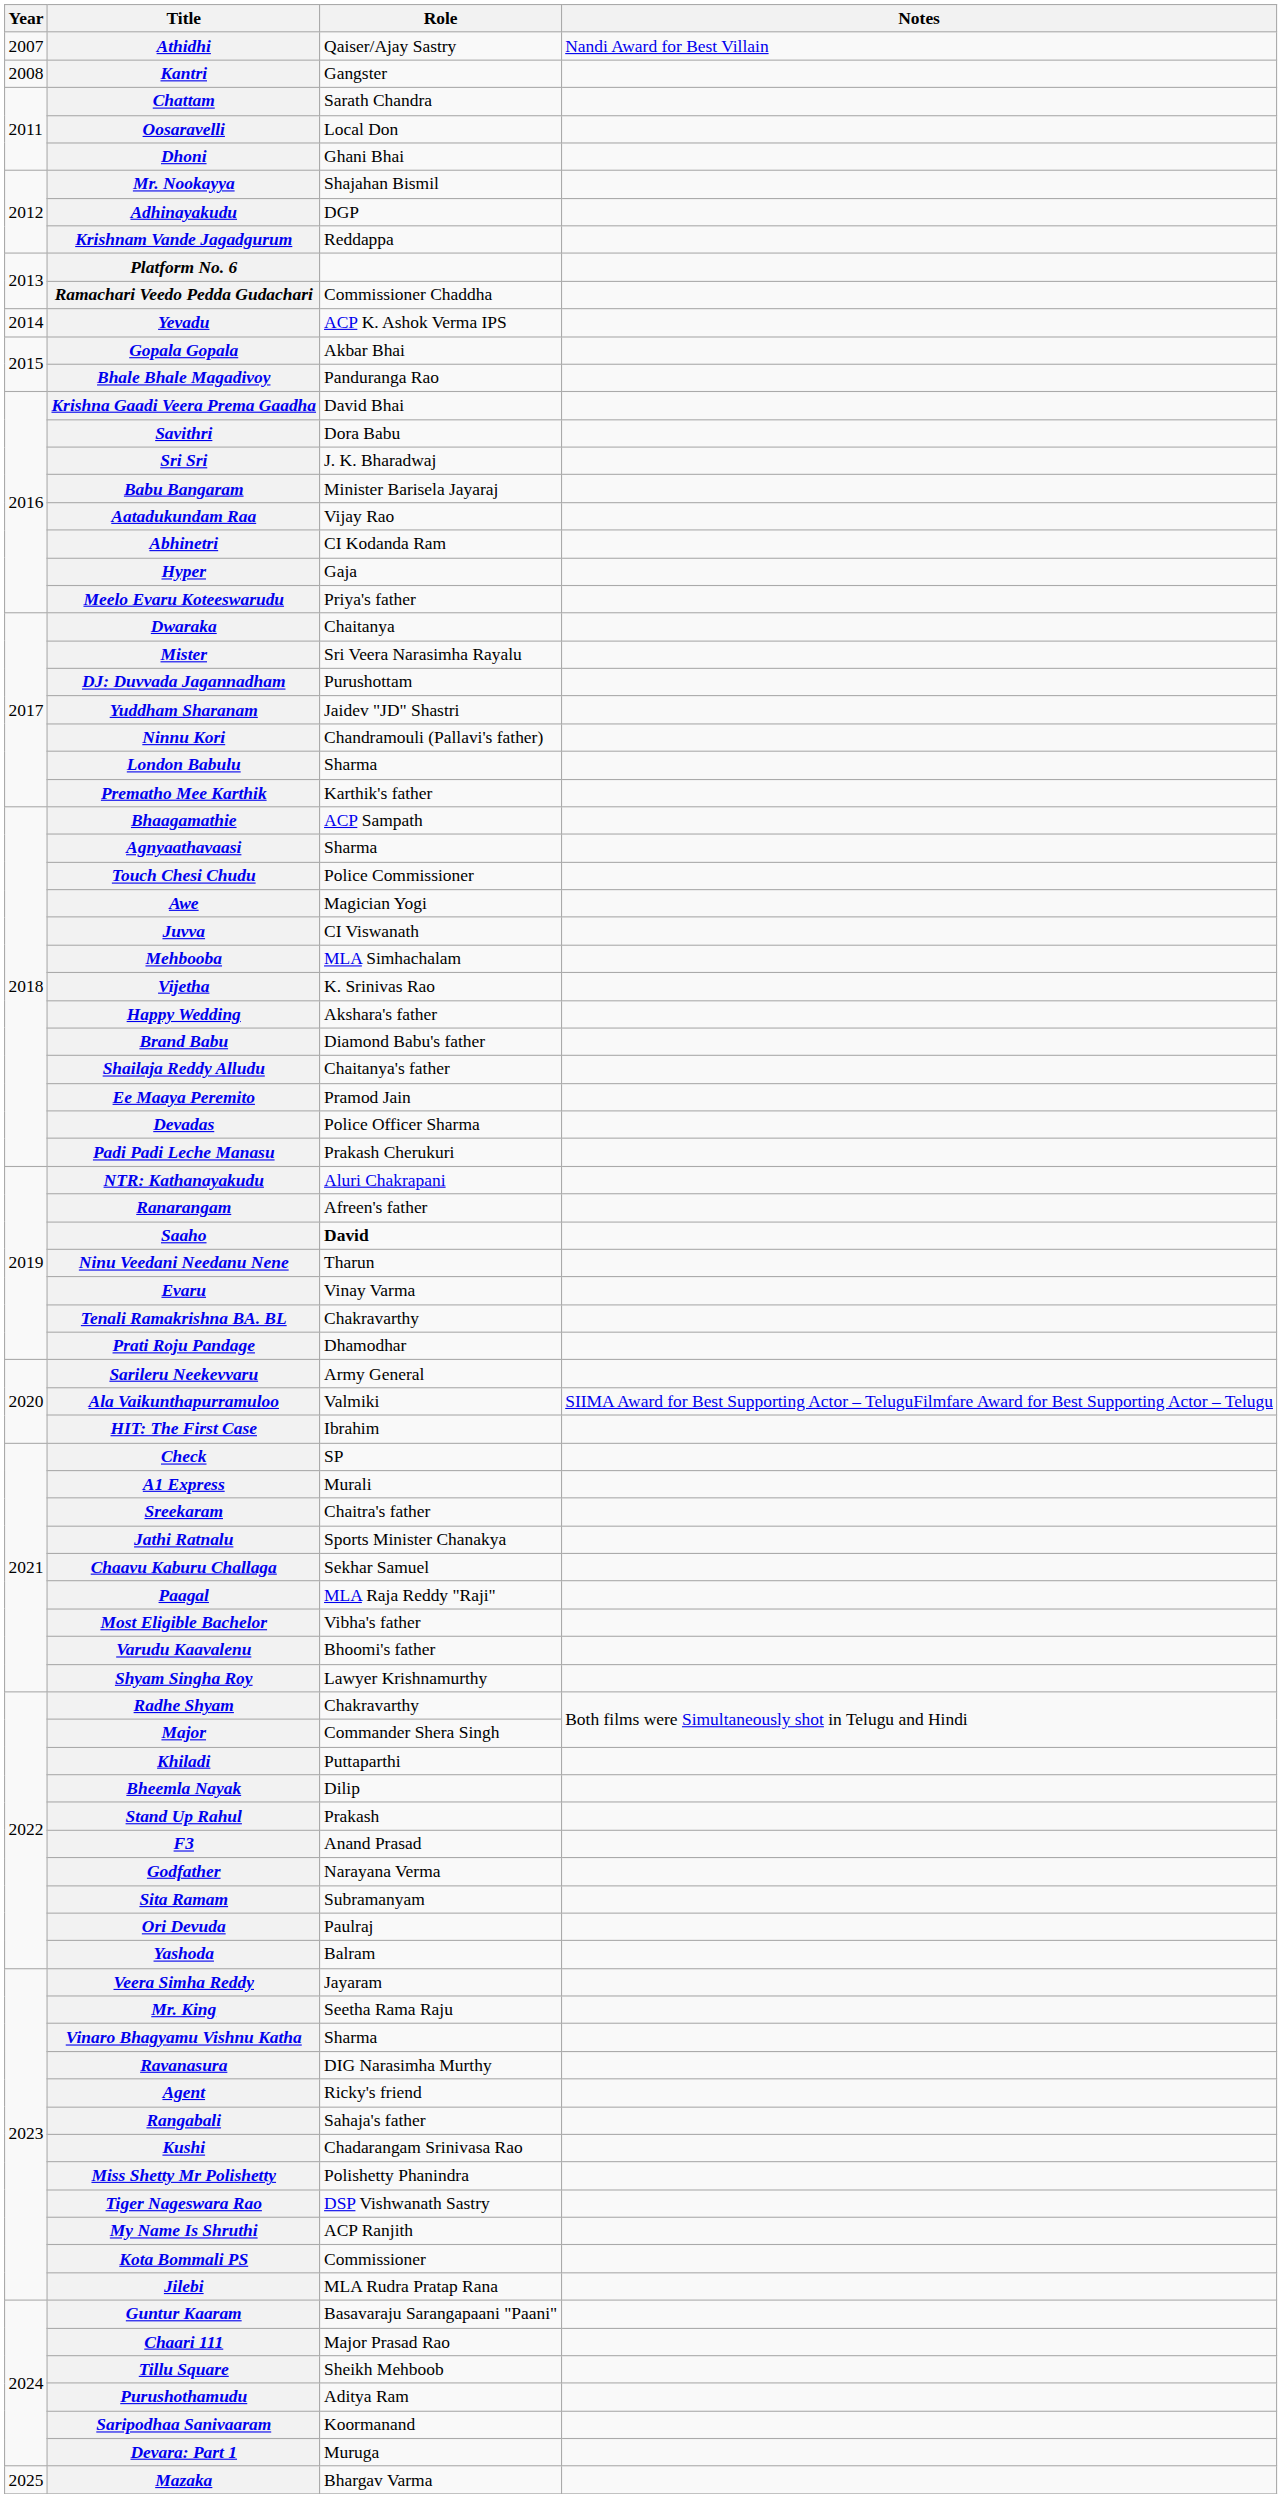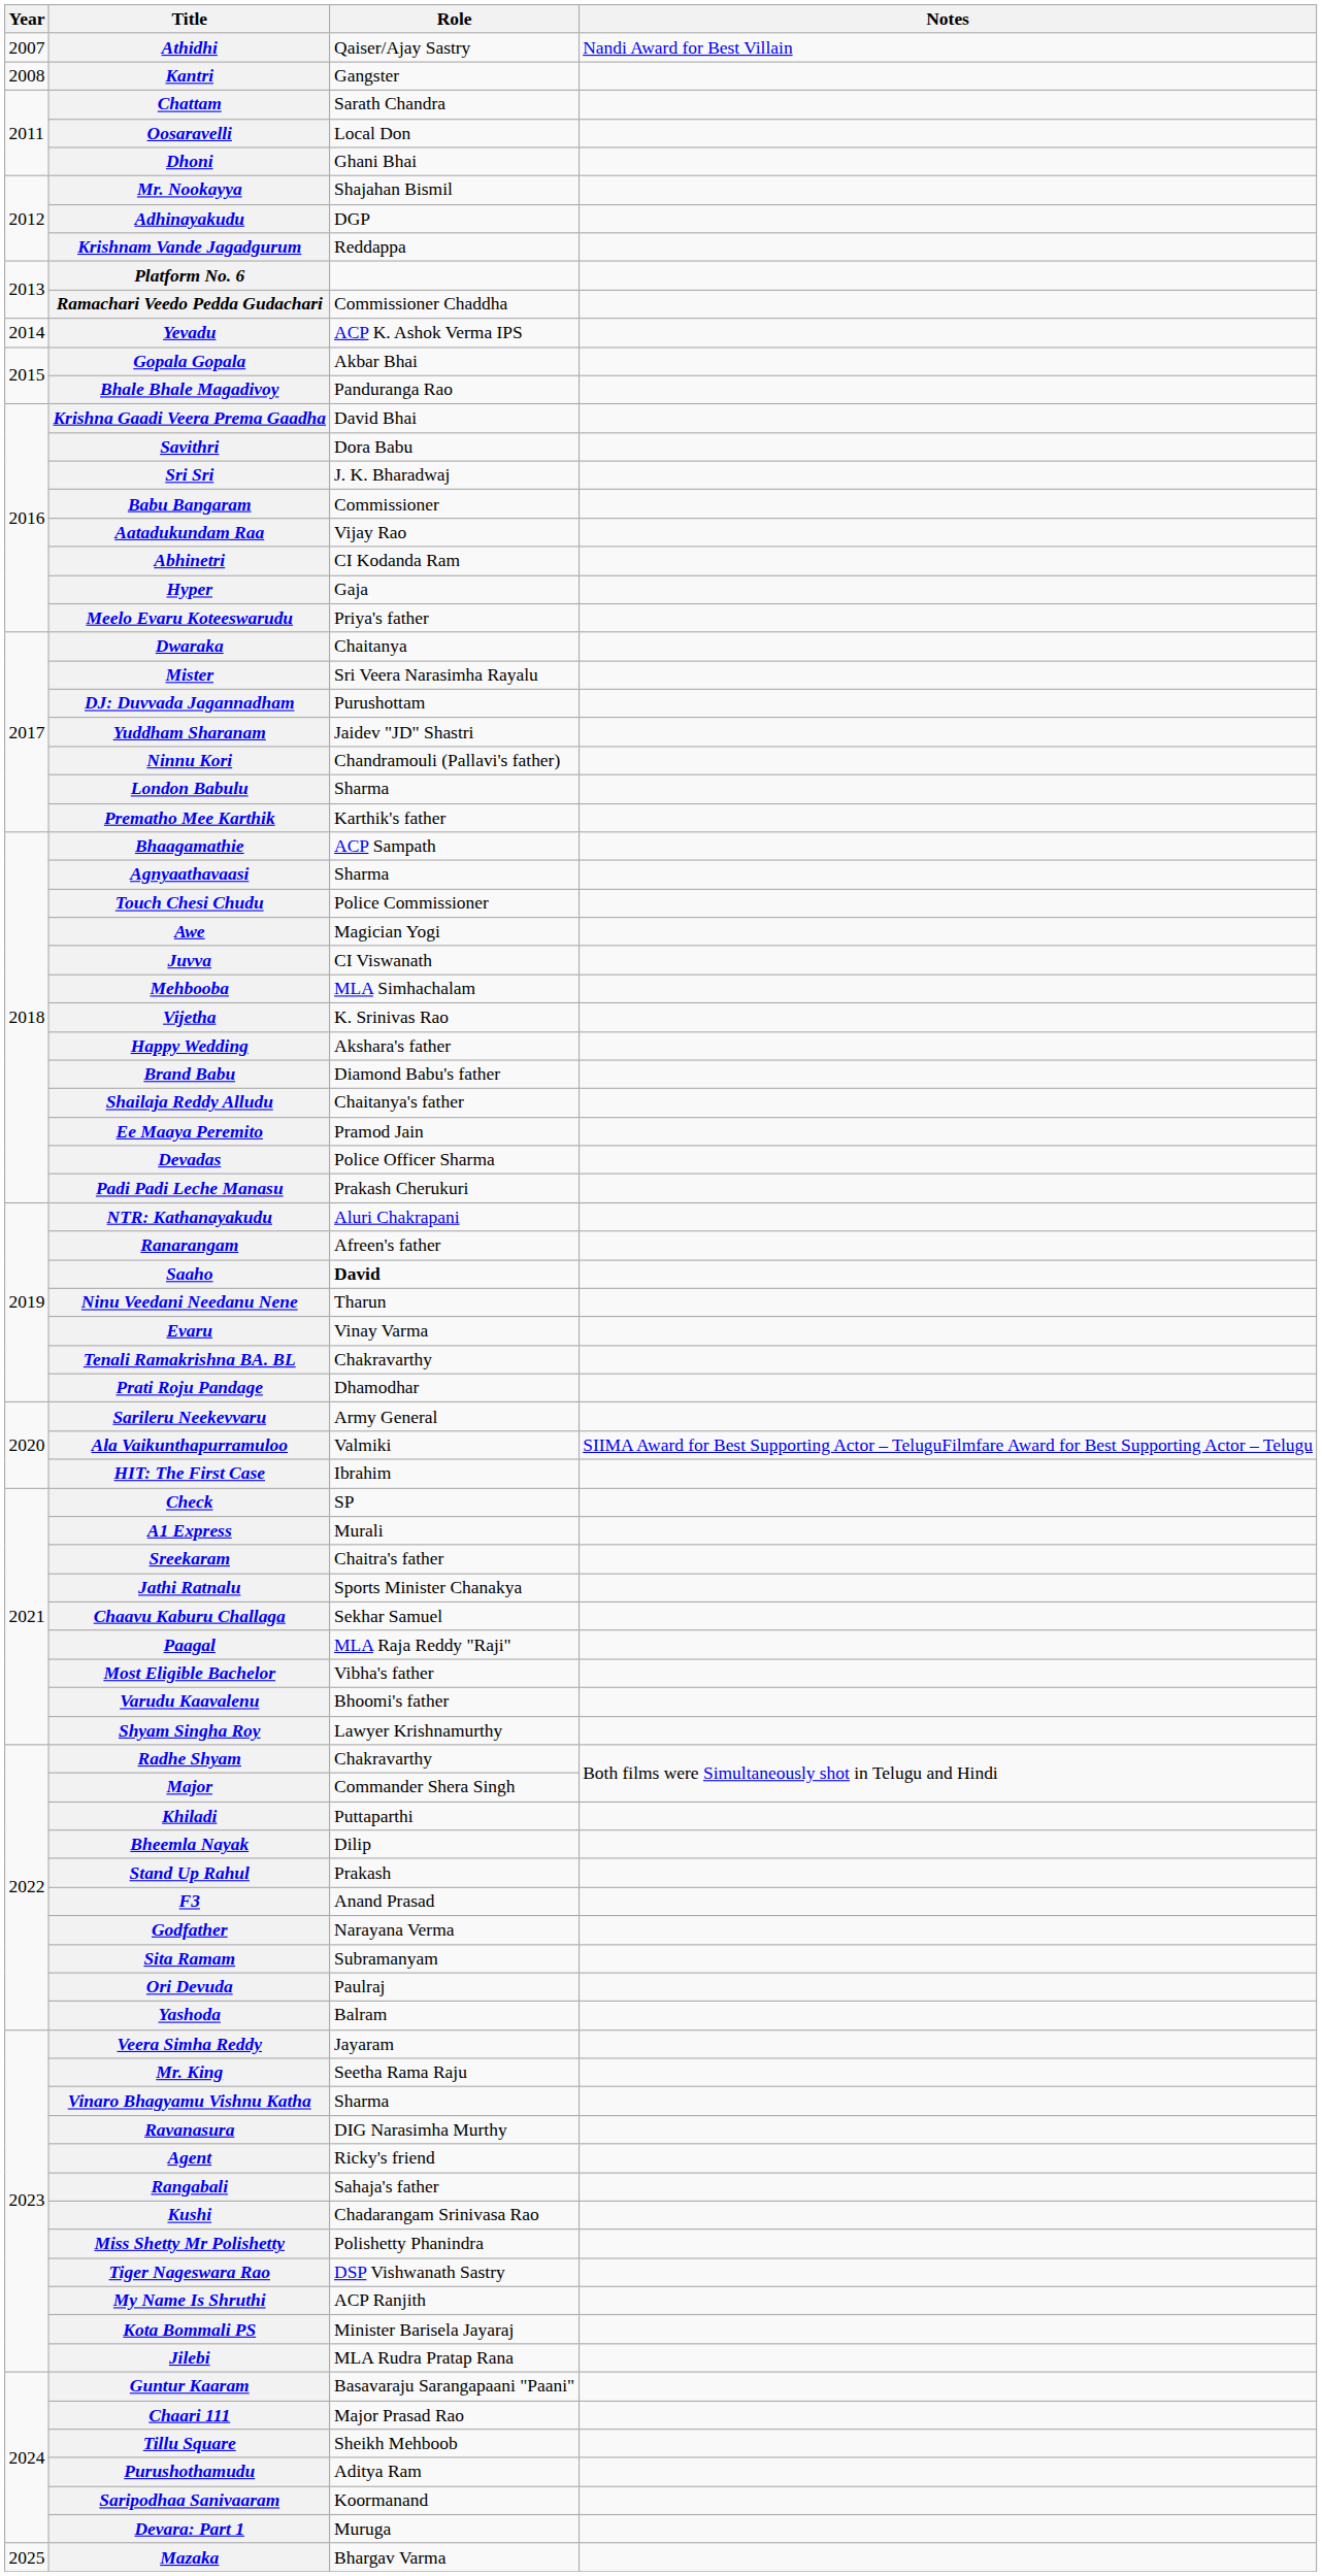Babu Bangaram | Role: Minister Barisela Jayaraj -> Commissioner
Kota Bommali PS | Role: Commissioner -> Minister Barisela Jayaraj
